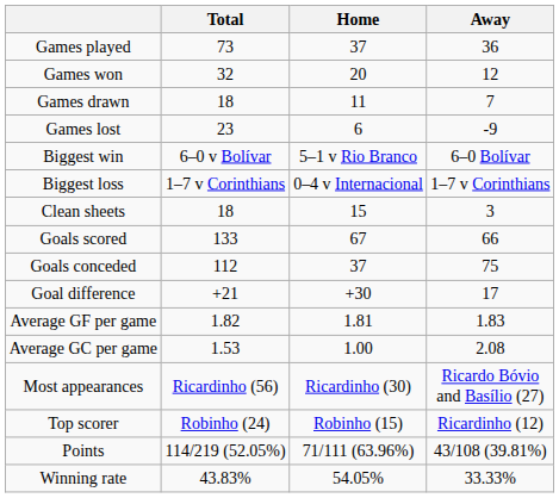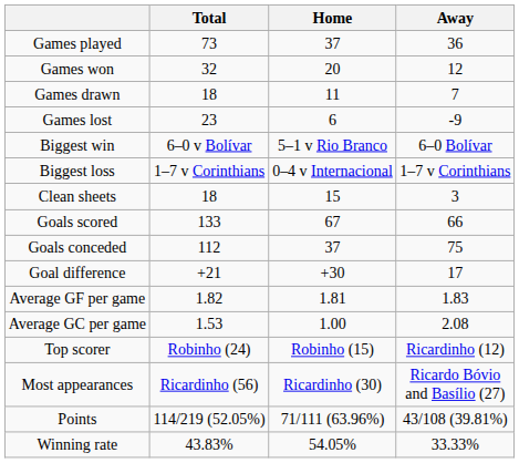rows swapped: Most appearances <-> Top scorer
